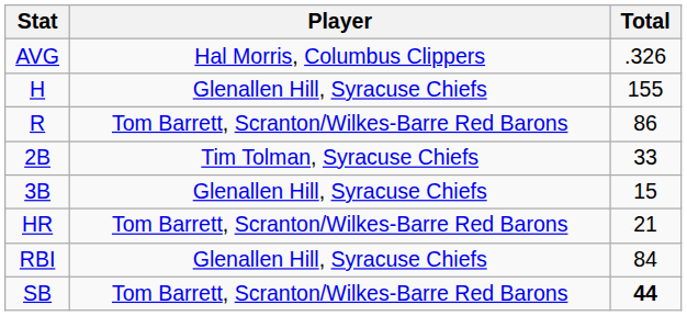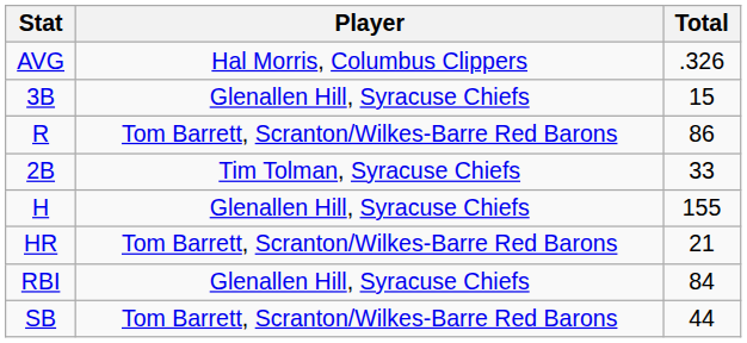rows swapped: H <-> 3B
SB | Total: bold -> normal
